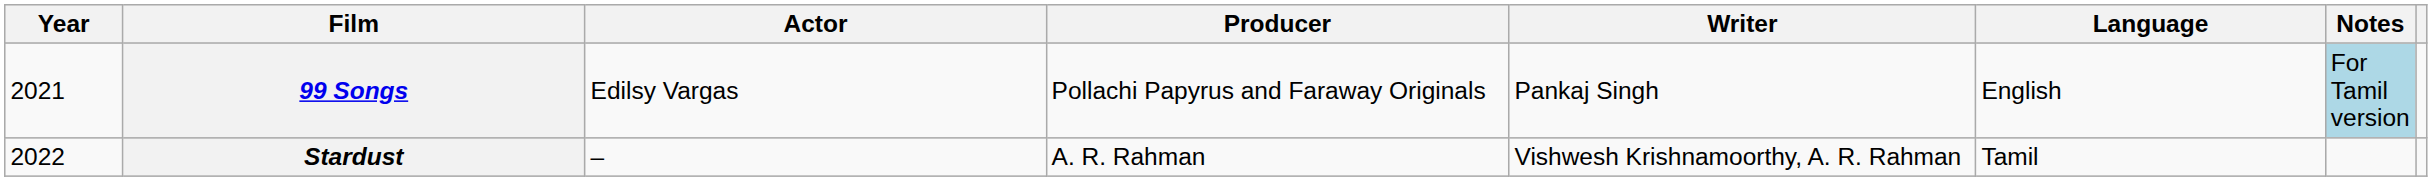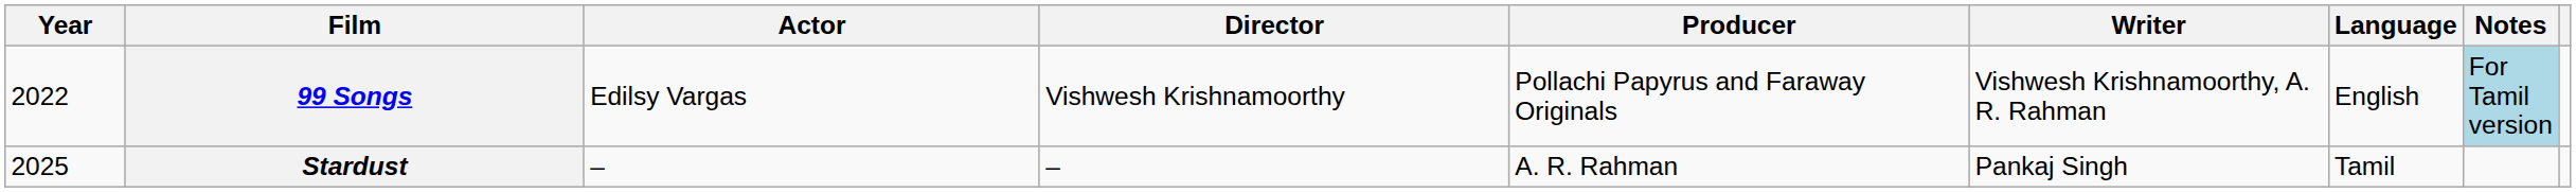+ column: Director | Vishwesh Krishnamoorthy | –
99 Songs | Year: 2021 -> 2022
99 Songs | Writer: Pankaj Singh -> Vishwesh Krishnamoorthy, A. R. Rahman
Stardust | Year: 2022 -> 2025
Stardust | Writer: Vishwesh Krishnamoorthy, A. R. Rahman -> Pankaj Singh
